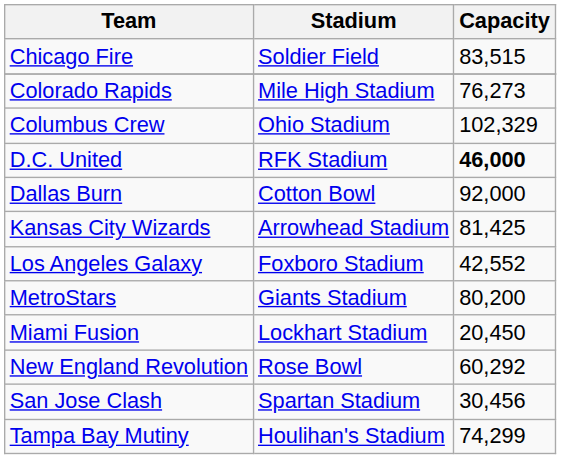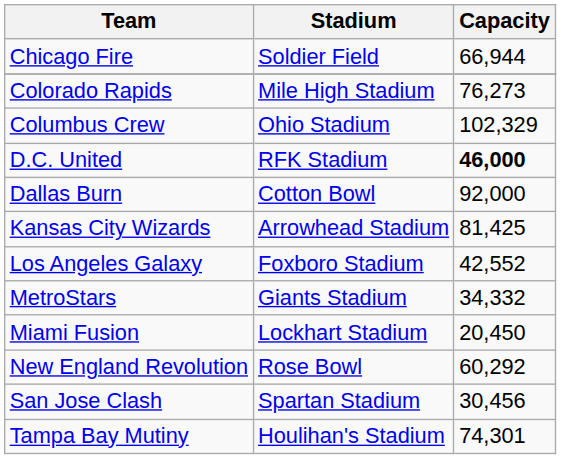Chicago Fire | Capacity: 83,515 -> 66,944
MetroStars | Capacity: 80,200 -> 34,332
Tampa Bay Mutiny | Capacity: 74,299 -> 74,301
